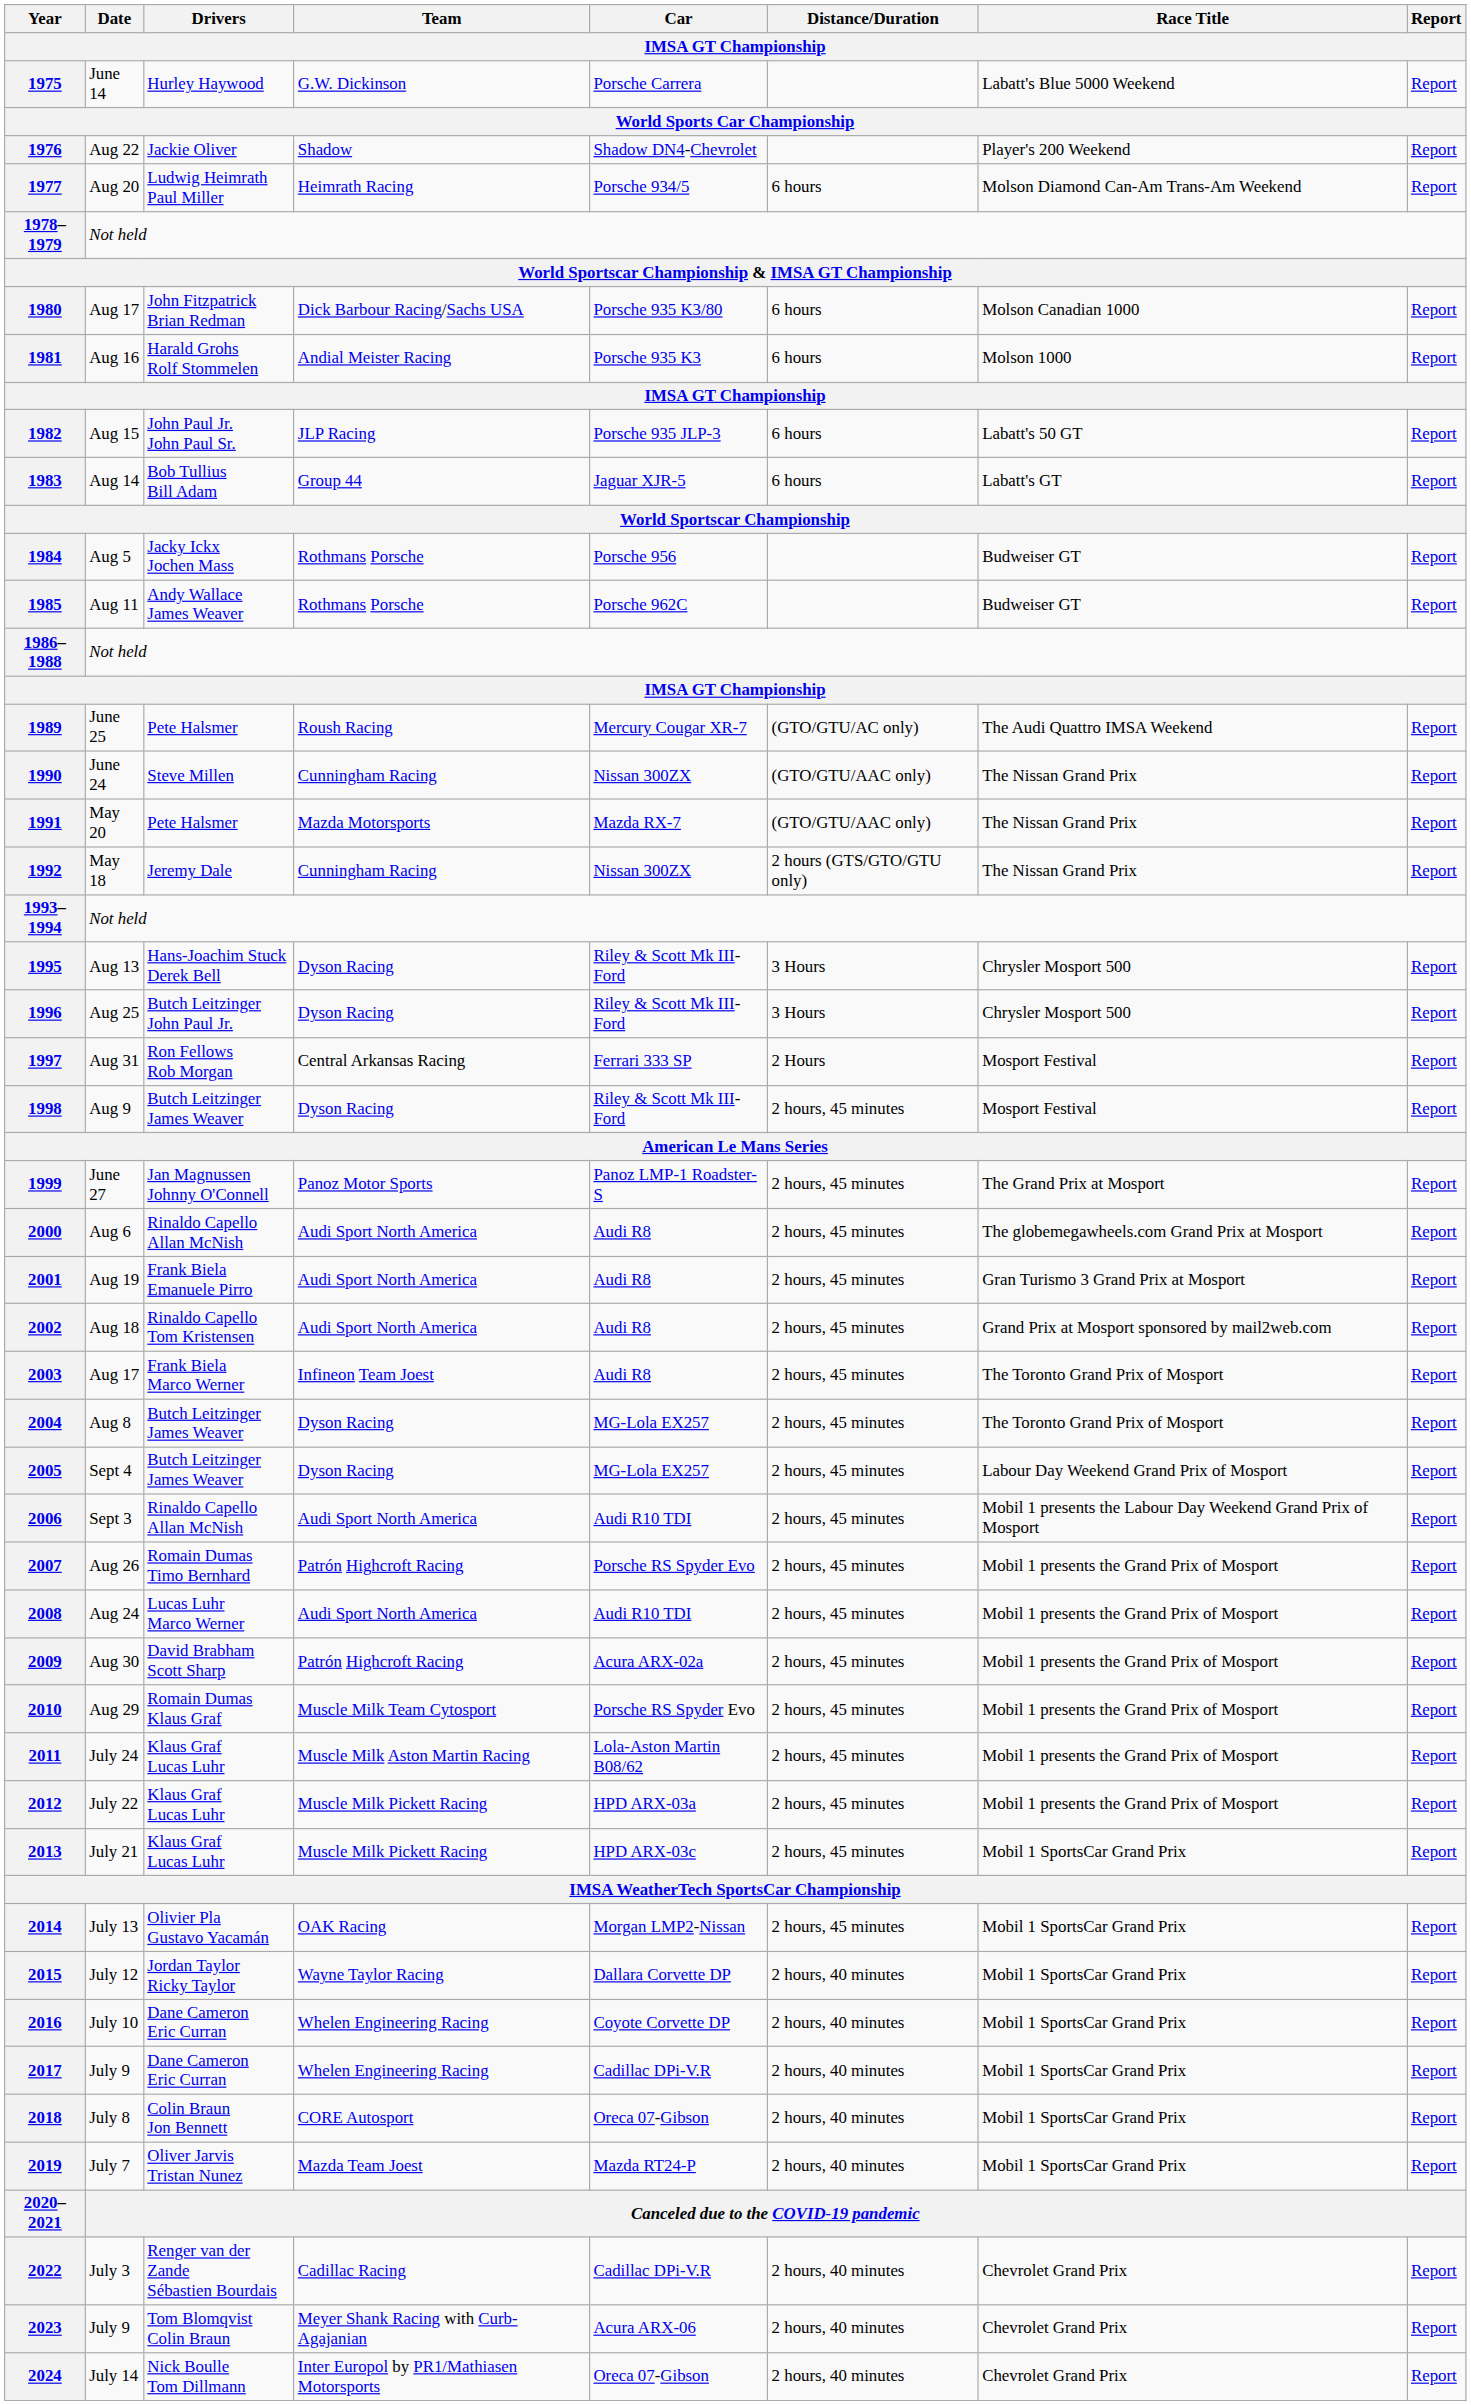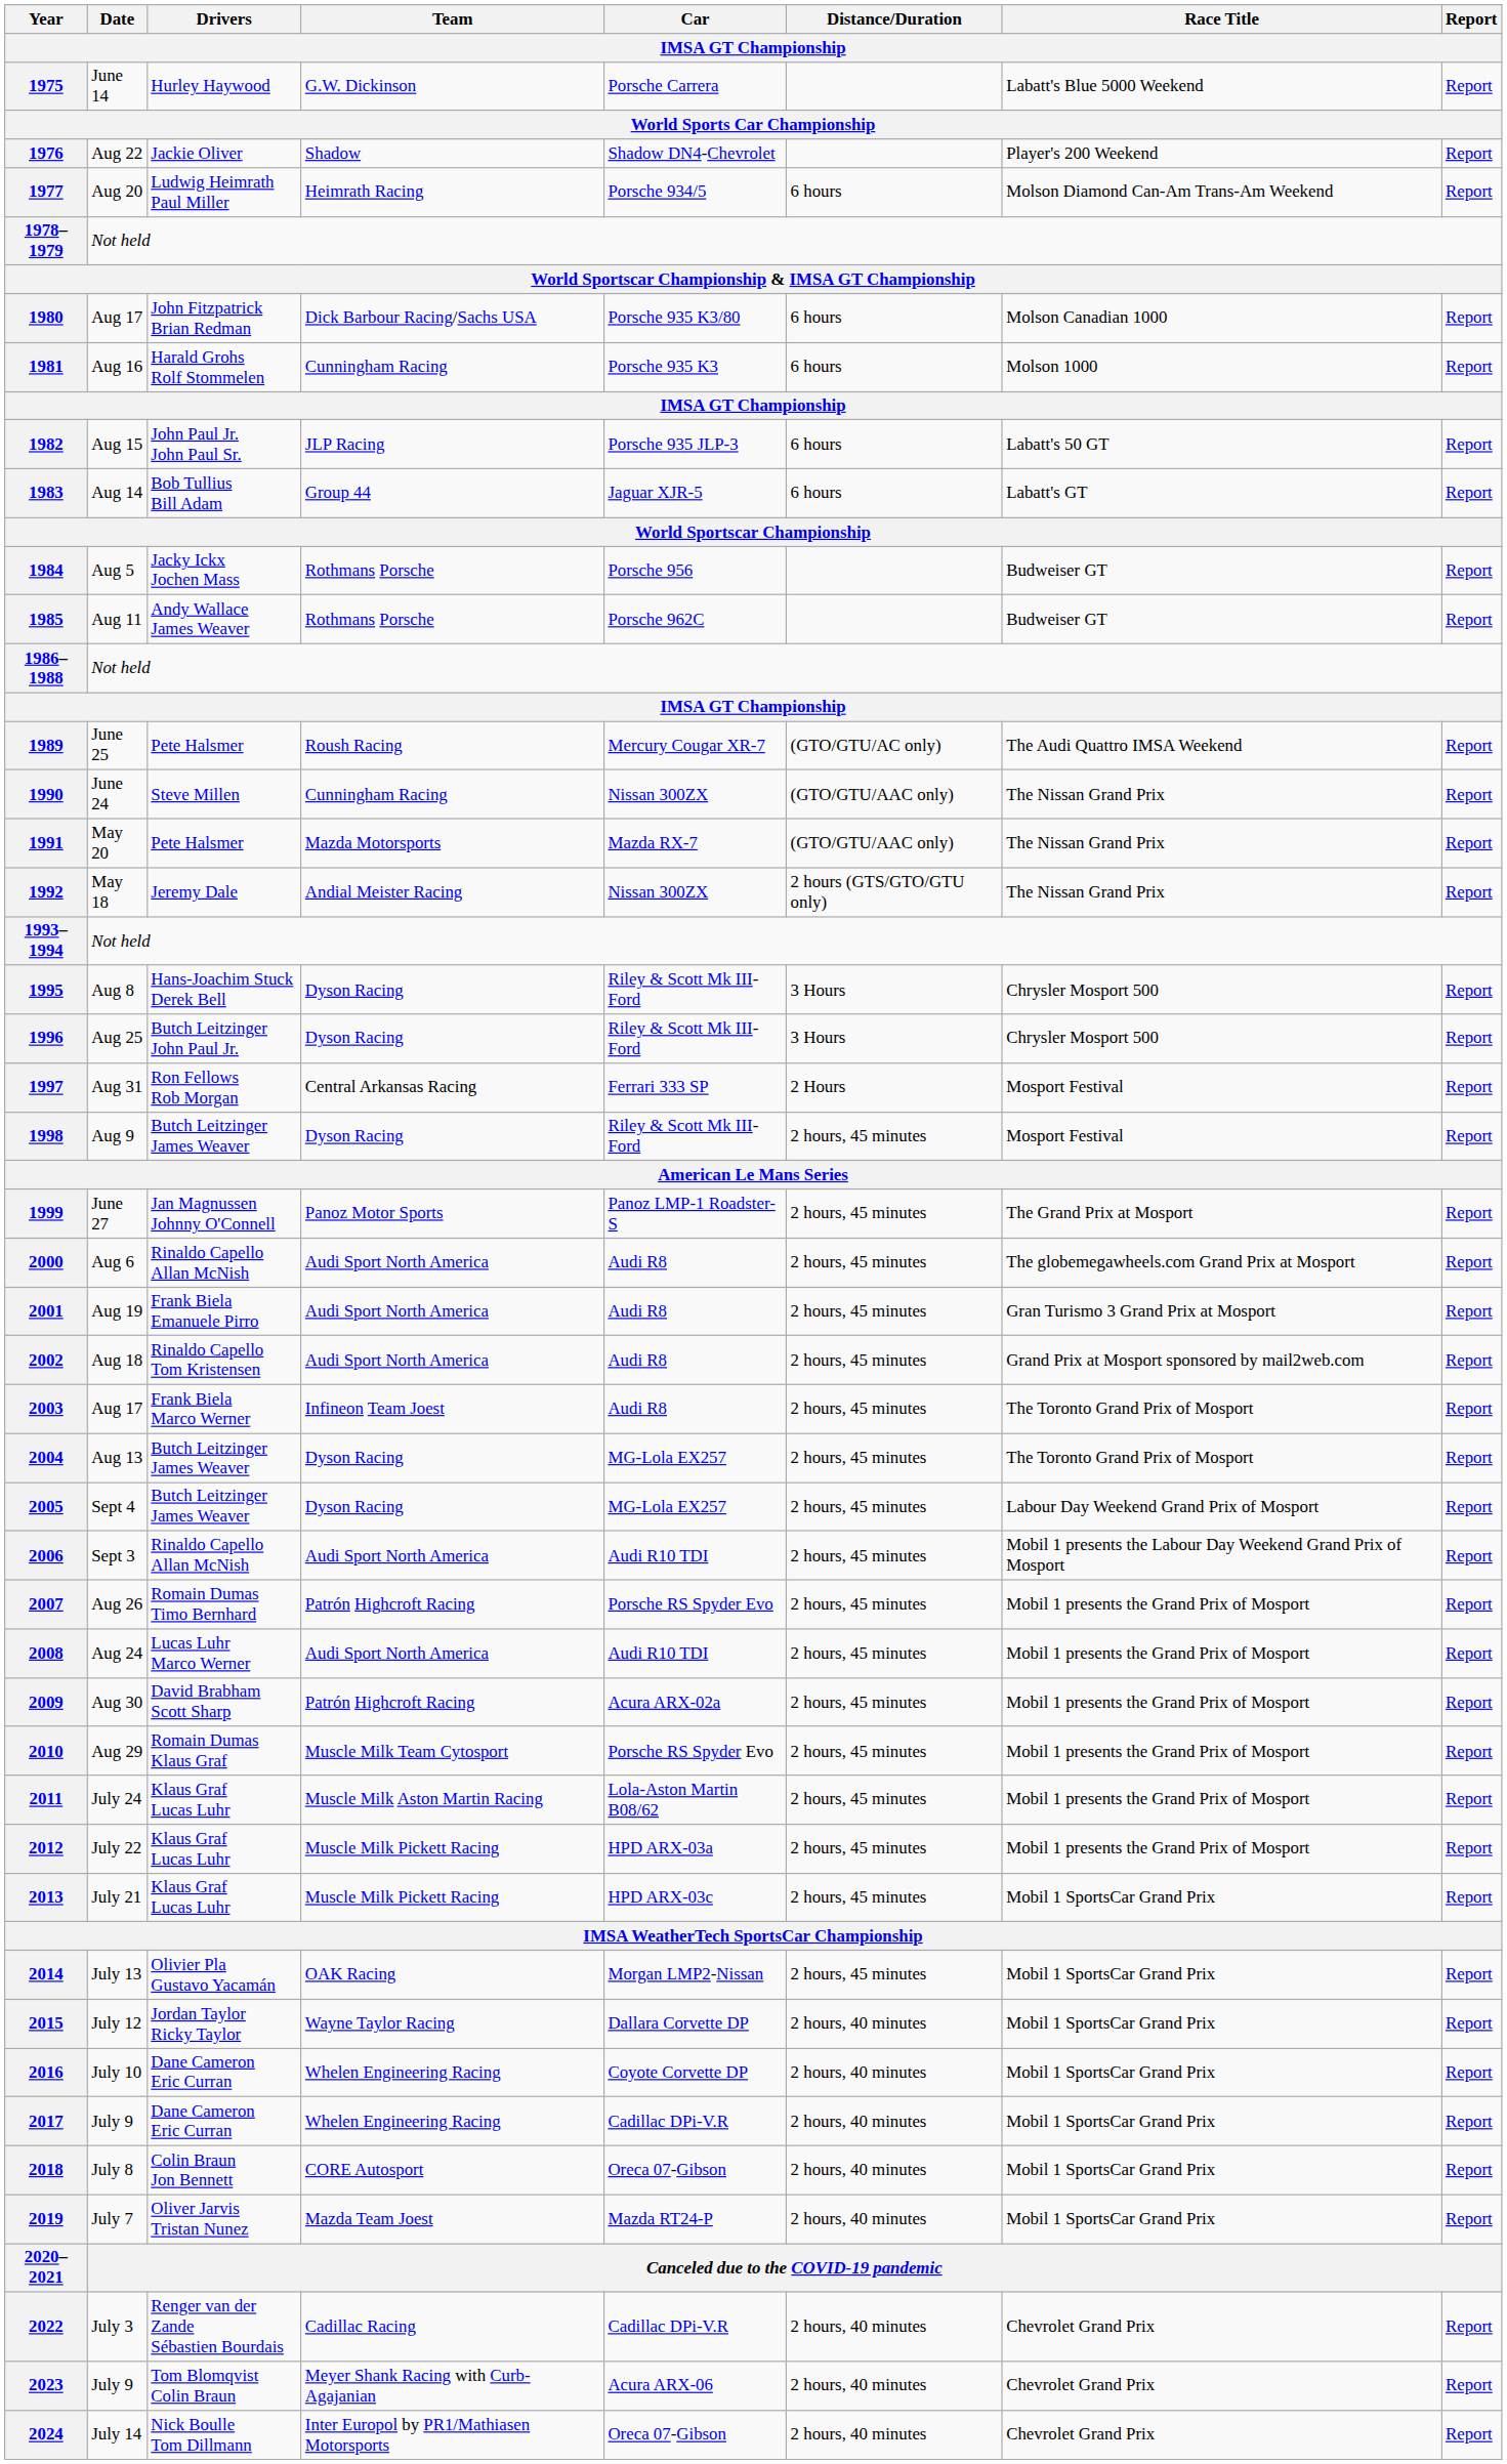1981 | Team / IMSA GT Championship: Andial Meister Racing -> Cunningham Racing
1992 | Team / IMSA GT Championship: Cunningham Racing -> Andial Meister Racing
1995 | Date / IMSA GT Championship: Aug 13 -> Aug 8
2004 | Date / IMSA GT Championship: Aug 8 -> Aug 13
